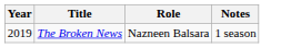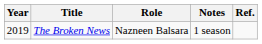+ column: Ref.
